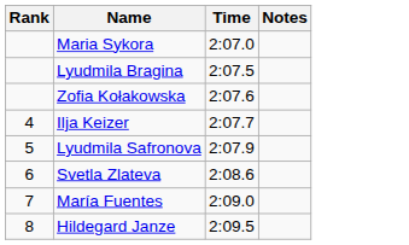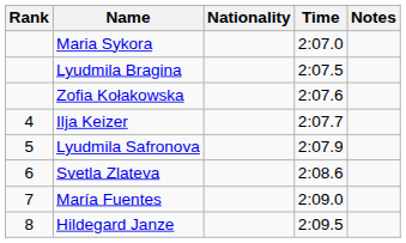+ column: Nationality
